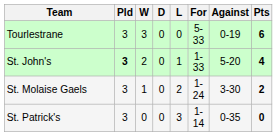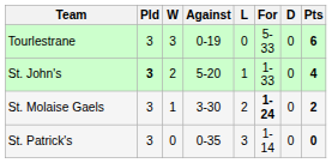columns swapped: D <-> Against
St. Molaise Gaels | For: normal -> bold
